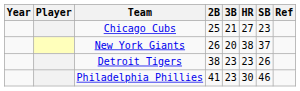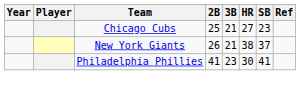New York Giants | 3B: 20 -> 21
- row: Detroit Tigers | 38 | 23 | 23 | 26
Philadelphia Phillies | SB: 46 -> 41
